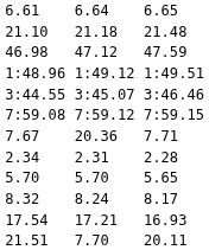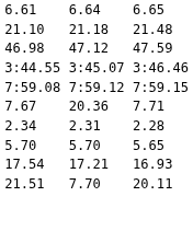- row: 1:48.96 | 1:49.12 | 1:49.51
- row: 8.32 | 8.24 | 8.17
